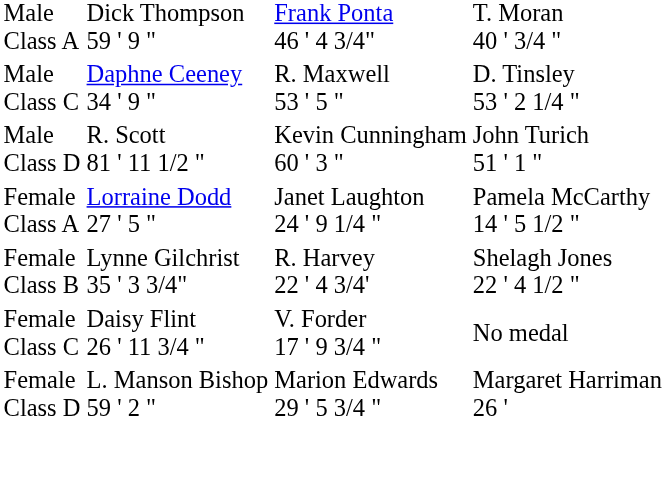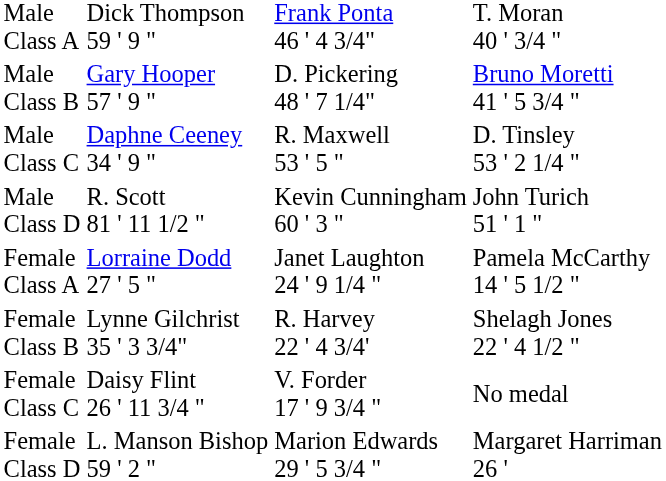+ row: Male Class B | Gary Hooper 57 ' 9 " | D. Pickering 48 ' 7 1/4" | Bruno Moretti 41 ' 5 3/4 "
